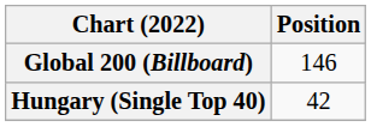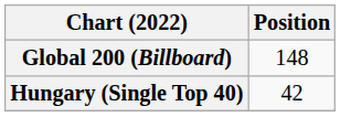Global 200 (Billboard) | Position: 146 -> 148
